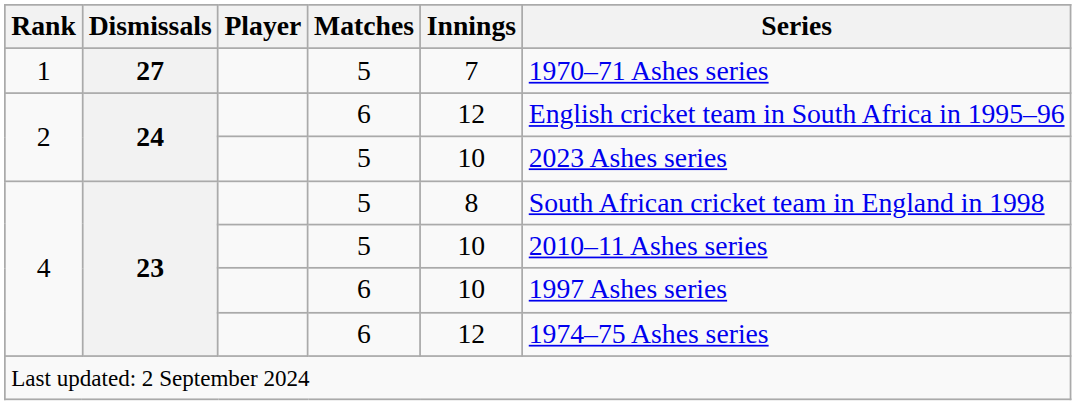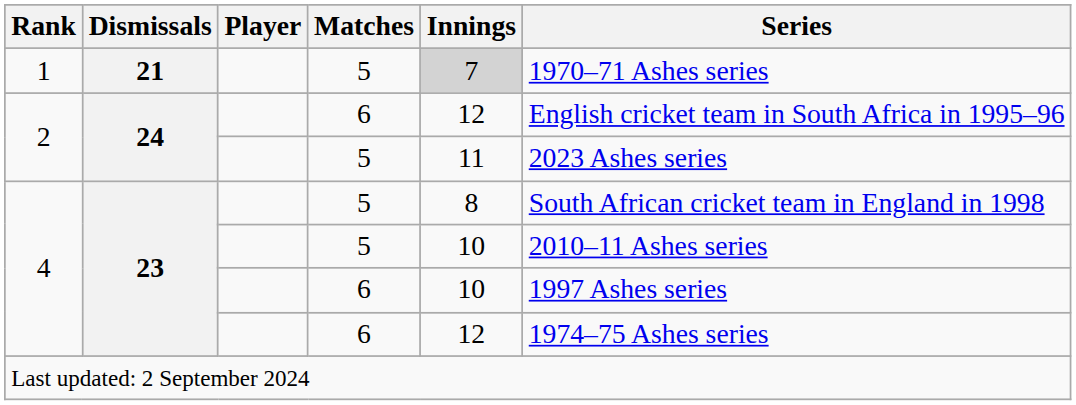1 | Dismissals: 27 -> 21
1 | Innings: no background -> lightgrey background
2 / 5 | Innings: 10 -> 11
